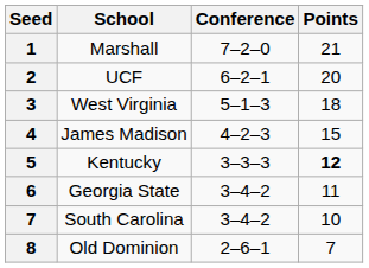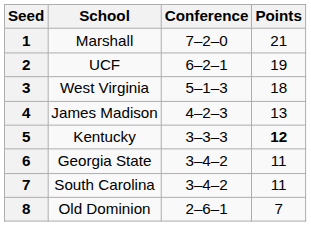UCF | Points: 20 -> 19
James Madison | Points: 15 -> 13
South Carolina | Points: 10 -> 11
